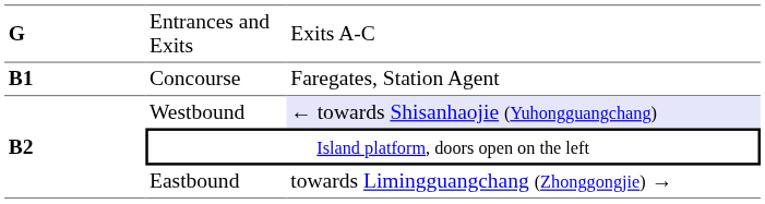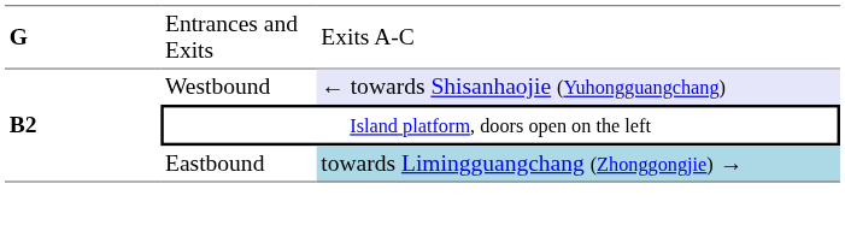- row: B1 | Concourse | Faregates, Station Agent
Eastbound | column 3: no background -> lightblue background
